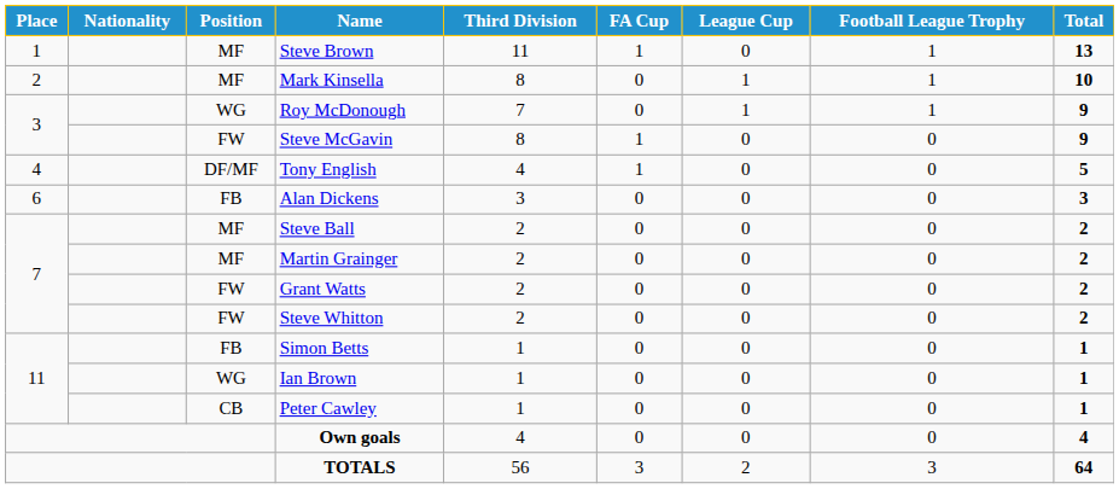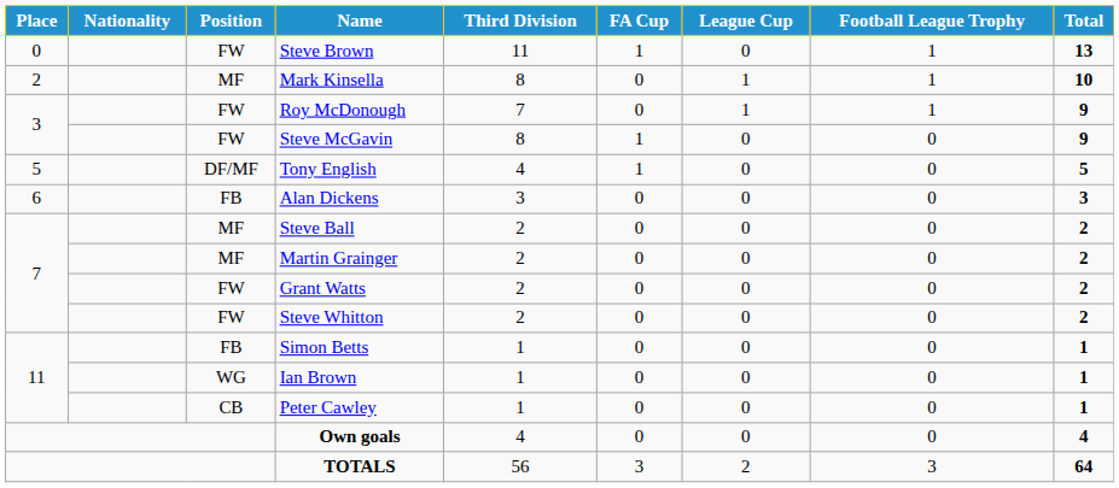Steve Brown | Place: 1 -> 0
Steve Brown | Position: MF -> FW
Roy McDonough | Position: WG -> FW
Tony English | Place: 4 -> 5
